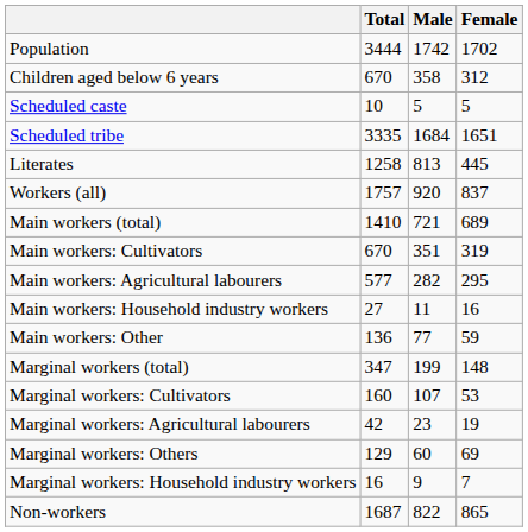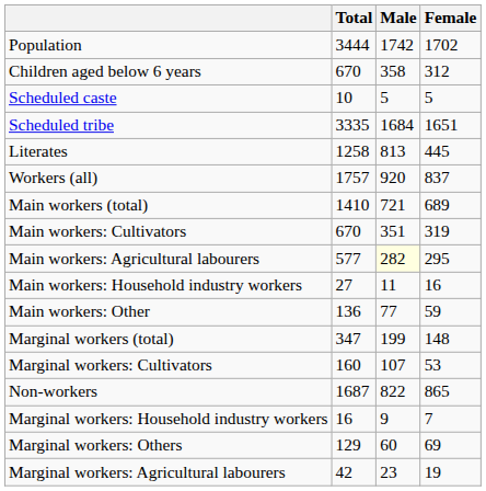Main workers: Agricultural labourers | Male: no background -> lightyellow background
rows swapped: Marginal workers: Agricultural labourers <-> Non-workers
rows swapped: Marginal workers: Household industry workers <-> Marginal workers: Others
